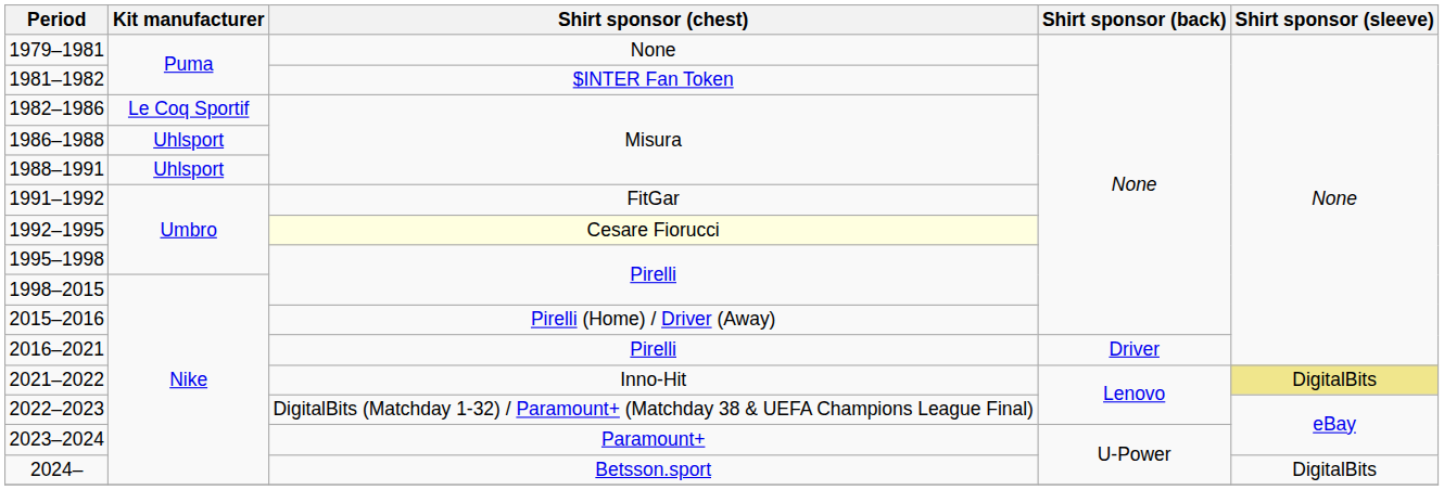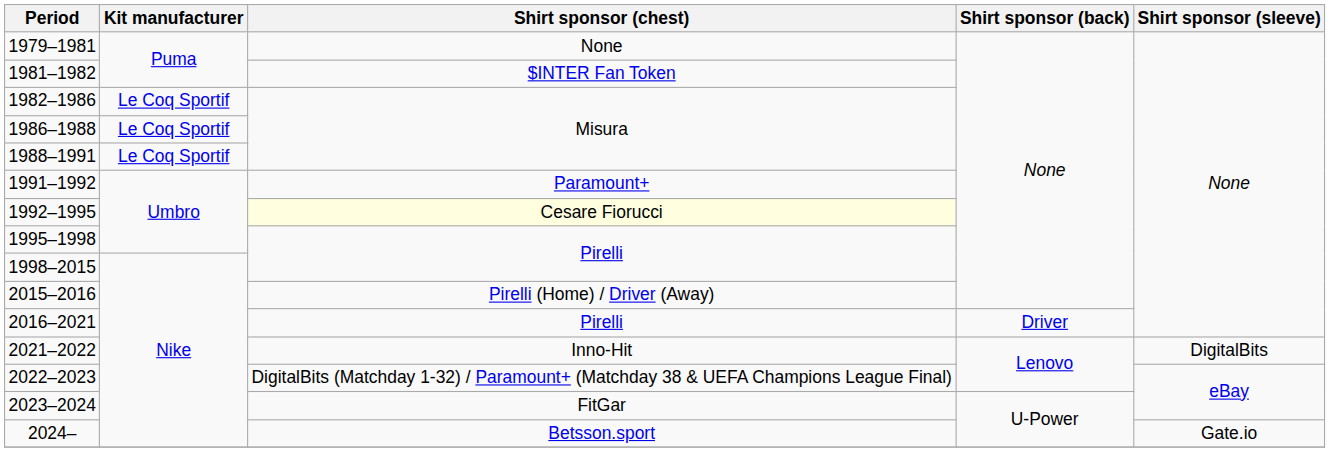1986–1988 | Kit manufacturer: Uhlsport -> Le Coq Sportif
1988–1991 | Kit manufacturer: Uhlsport -> Le Coq Sportif
1991–1992 | Shirt sponsor (chest): FitGar -> Paramount+
2021–2022 | Shirt sponsor (sleeve): khaki background -> no background
2023–2024 | Shirt sponsor (chest): Paramount+ -> FitGar
2024– | Shirt sponsor (sleeve): DigitalBits -> Gate.io
